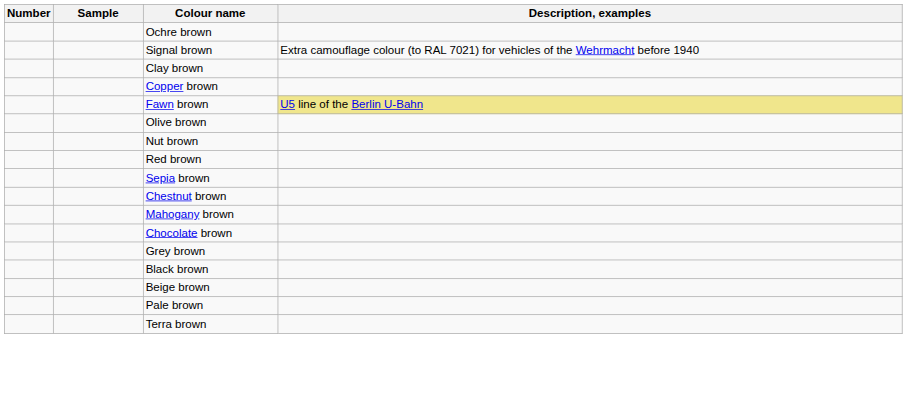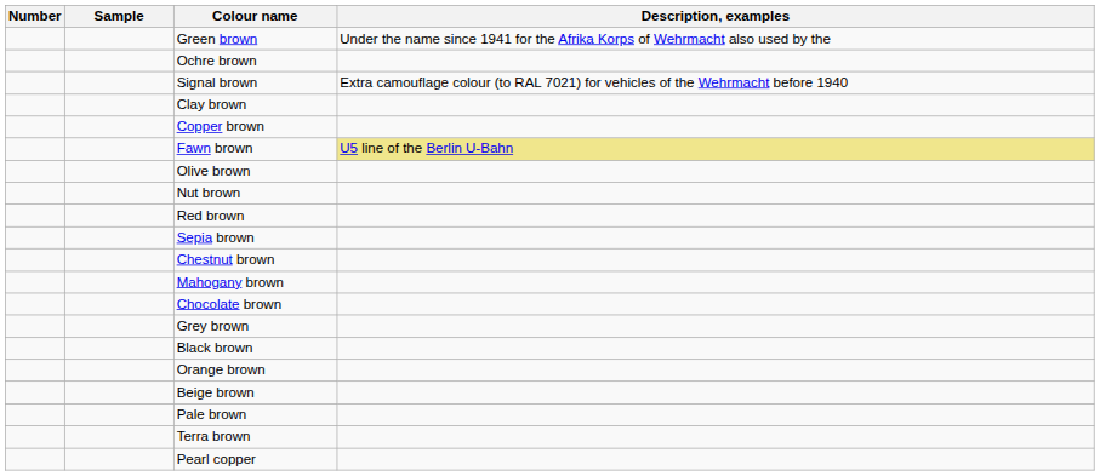+ row: Green brown | Under the name since 1941 for the Afrika Korps of Wehrmacht also used by the
+ row: Orange brown
+ row: Pearl copper
